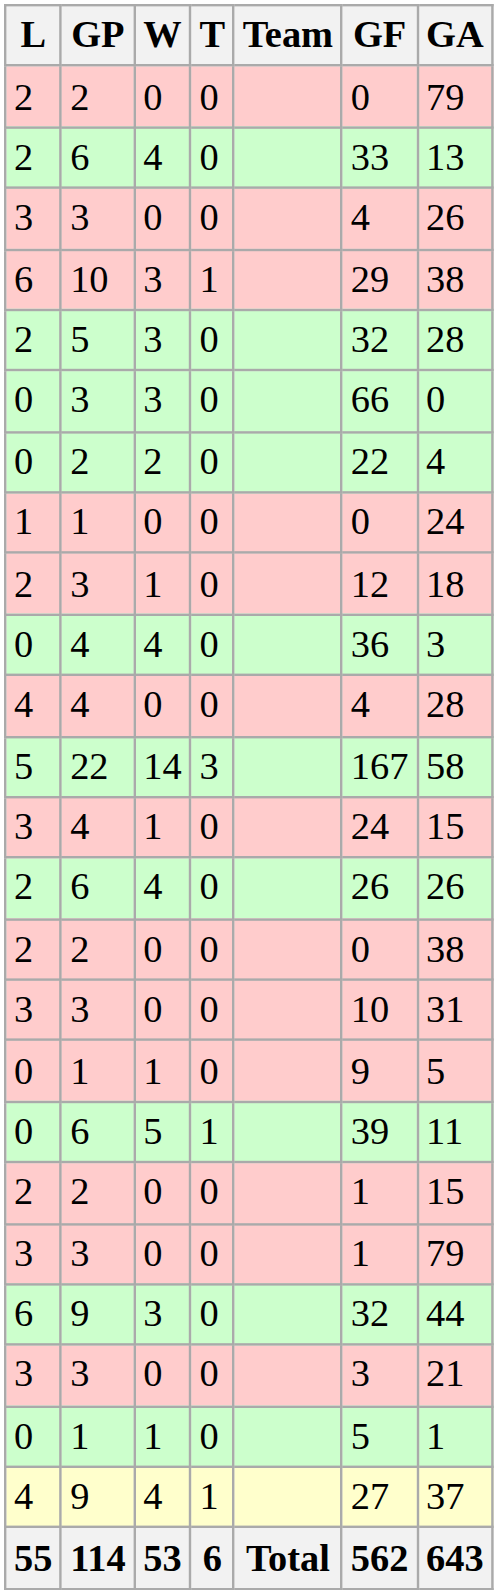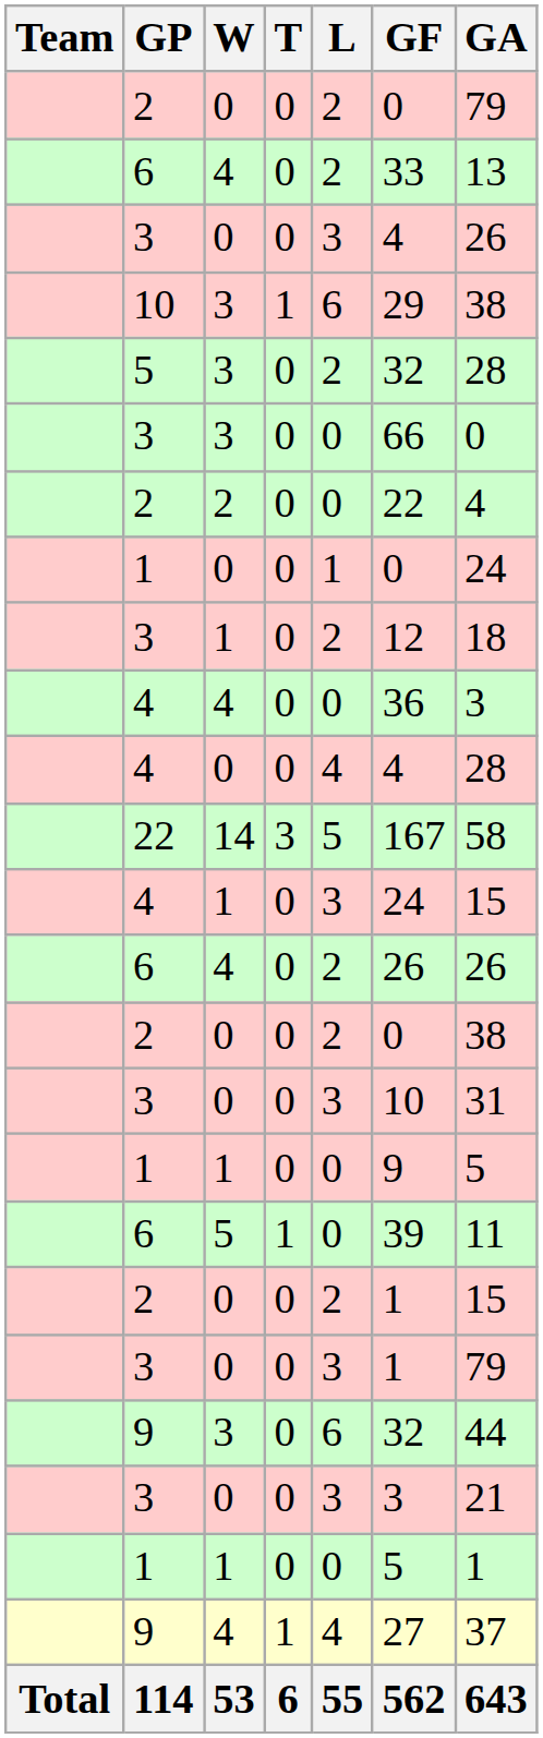columns swapped: Team <-> L
